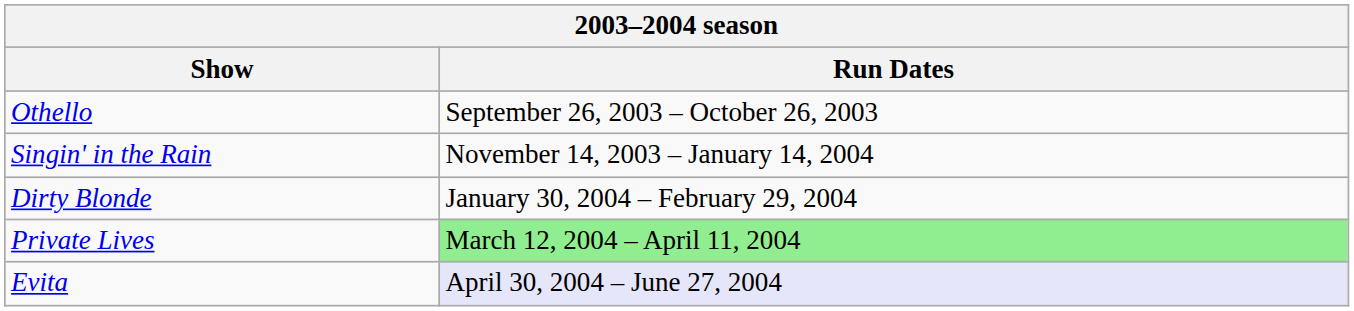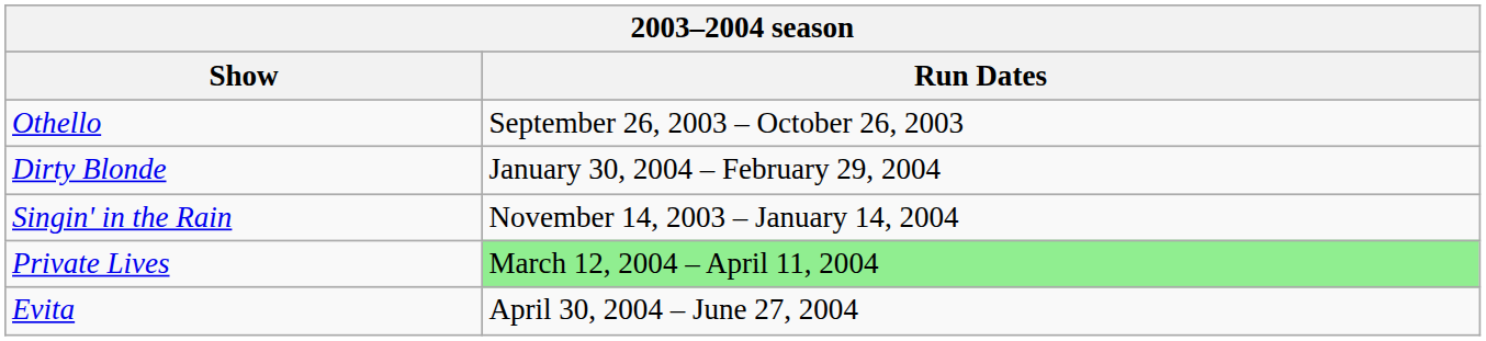rows swapped: Singin' in the Rain <-> Dirty Blonde
Evita | Run Dates: lavender background -> no background
